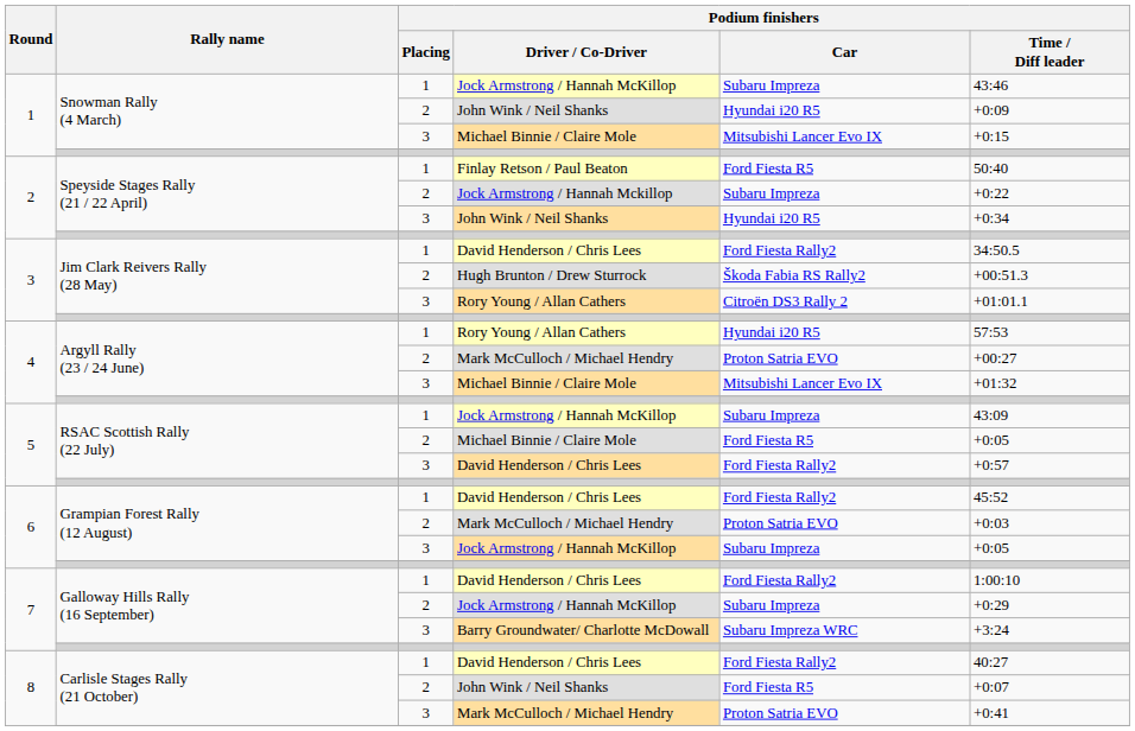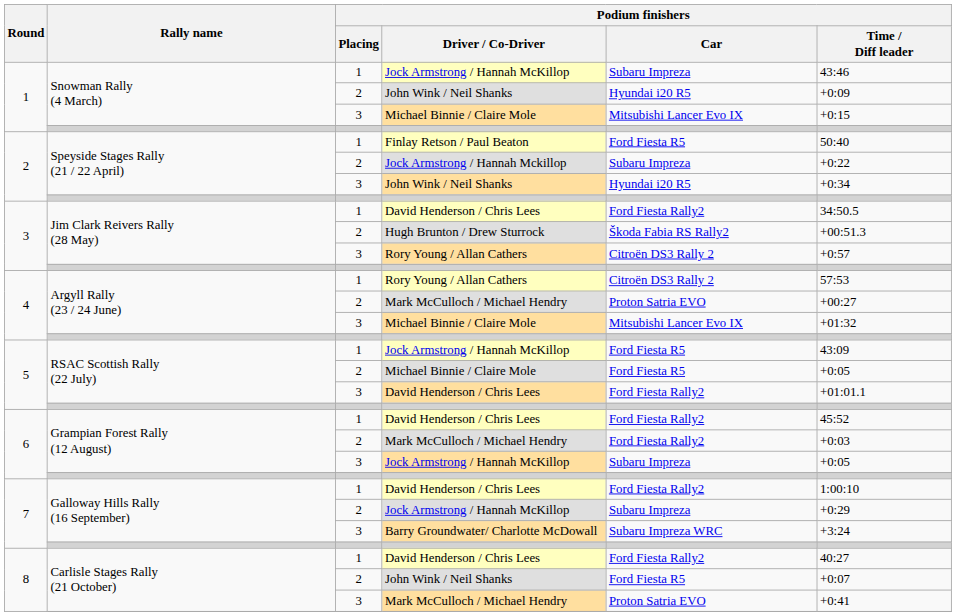3 / Rory Young / Allan Cathers | Podium finishers / Time / Diff leader: +01:01.1 -> +0:57
4 / Rory Young / Allan Cathers | Podium finishers / Car: Hyundai i20 R5 -> Citroën DS3 Rally 2
5 / Jock Armstrong / Hannah McKillop | Podium finishers / Car: Subaru Impreza -> Ford Fiesta R5
5 / David Henderson / Chris Lees | Podium finishers / Time / Diff leader: +0:57 -> +01:01.1
6 / Mark McCulloch / Michael Hendry | Podium finishers / Car: Proton Satria EVO -> Ford Fiesta Rally2
